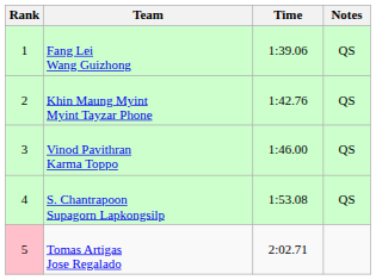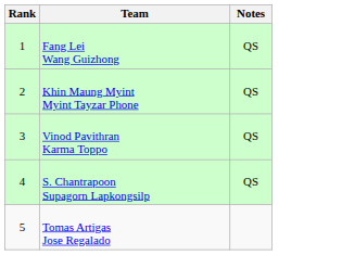- column: Time | 1:39.06 | 1:42.76 | 1:46.00 | 1:53.08 | 2:02.71
Tomas Artigas Jose Regalado | Rank: pink background -> no background
